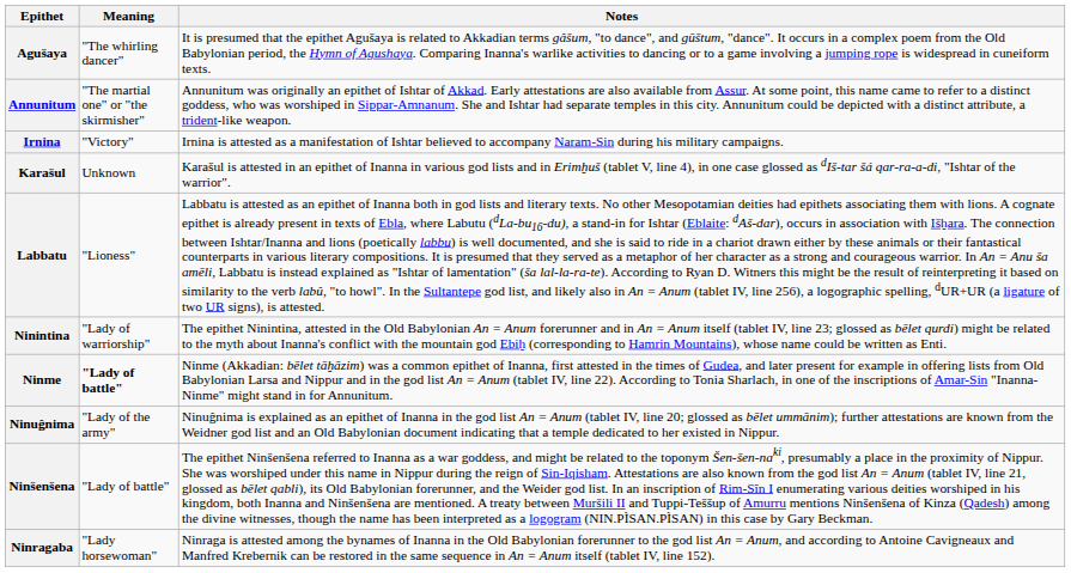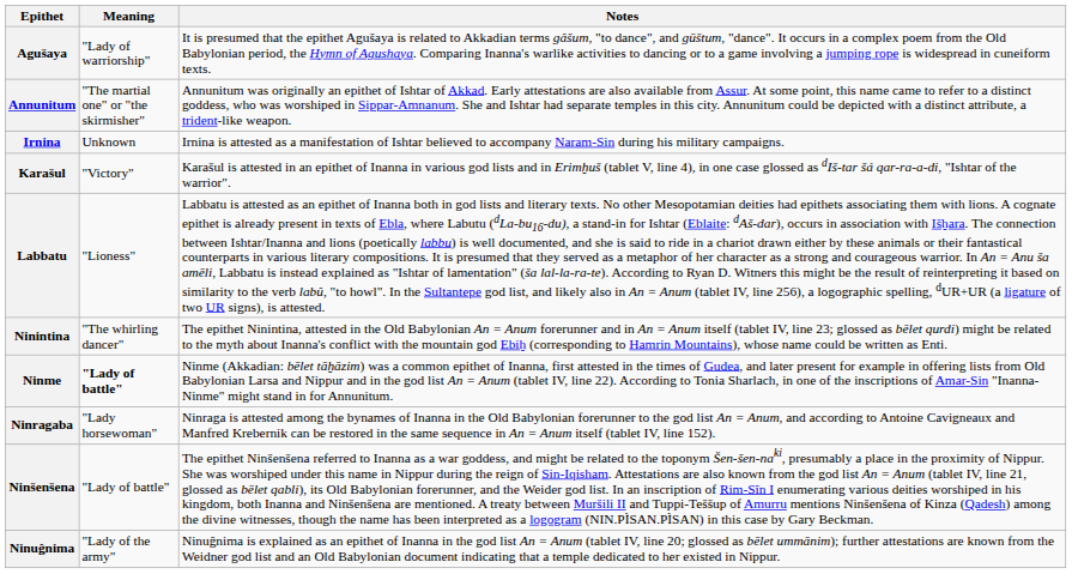Agušaya | Meaning: "The whirling dancer" -> "Lady of warriorship"
Irnina | Meaning: "Victory" -> Unknown
Karašul | Meaning: Unknown -> "Victory"
Ninintina | Meaning: "Lady of warriorship" -> "The whirling dancer"
rows swapped: Ninragaba <-> Ninuĝnima
